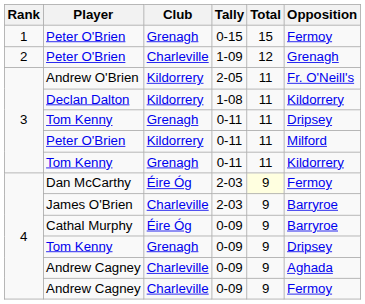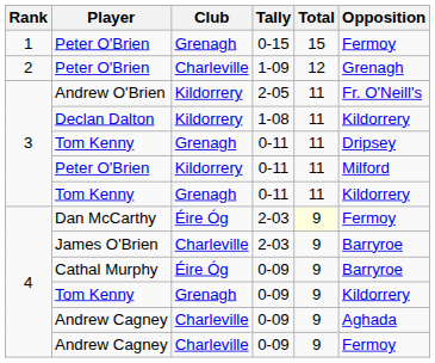Tom Kenny / 0-09 | Opposition: Dripsey -> Kildorrery
